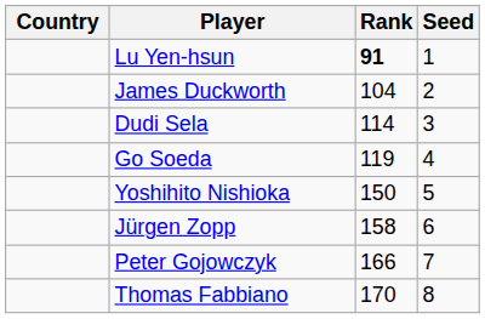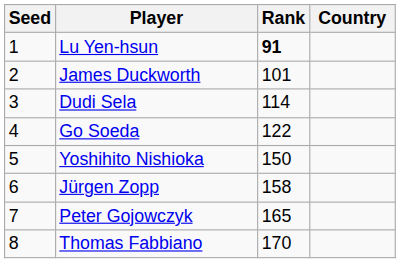columns swapped: Country <-> Seed
James Duckworth | Rank: 104 -> 101
Go Soeda | Rank: 119 -> 122
Peter Gojowczyk | Rank: 166 -> 165
